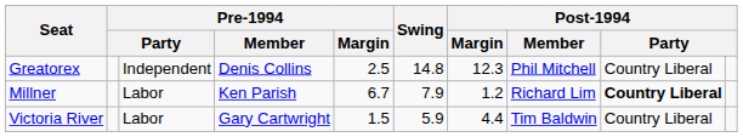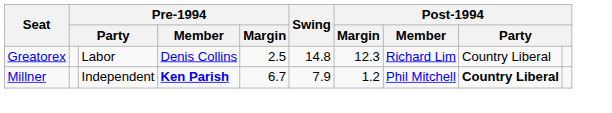Greatorex | column 3: Independent -> Labor
Greatorex | Post-1994 / Member: Phil Mitchell -> Richard Lim
Millner | column 3: Labor -> Independent
Millner | Pre-1994 / Member: normal -> bold
Millner | Post-1994 / Member: Richard Lim -> Phil Mitchell
- row: Victoria River | Labor | Gary Cartwright | 1.5 | 5.9 | 4.4 | Tim Baldwin | Country Liberal
